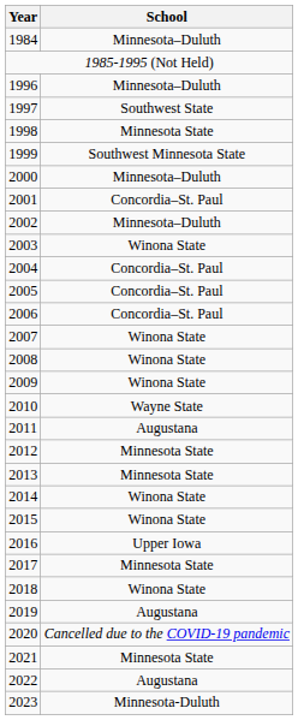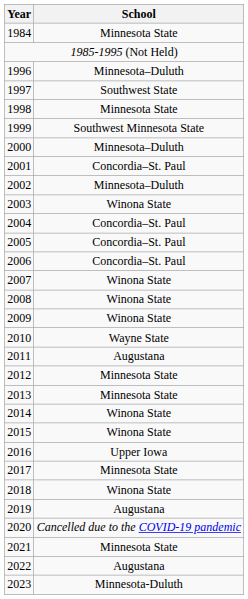1984 | School: Minnesota–Duluth -> Minnesota State
